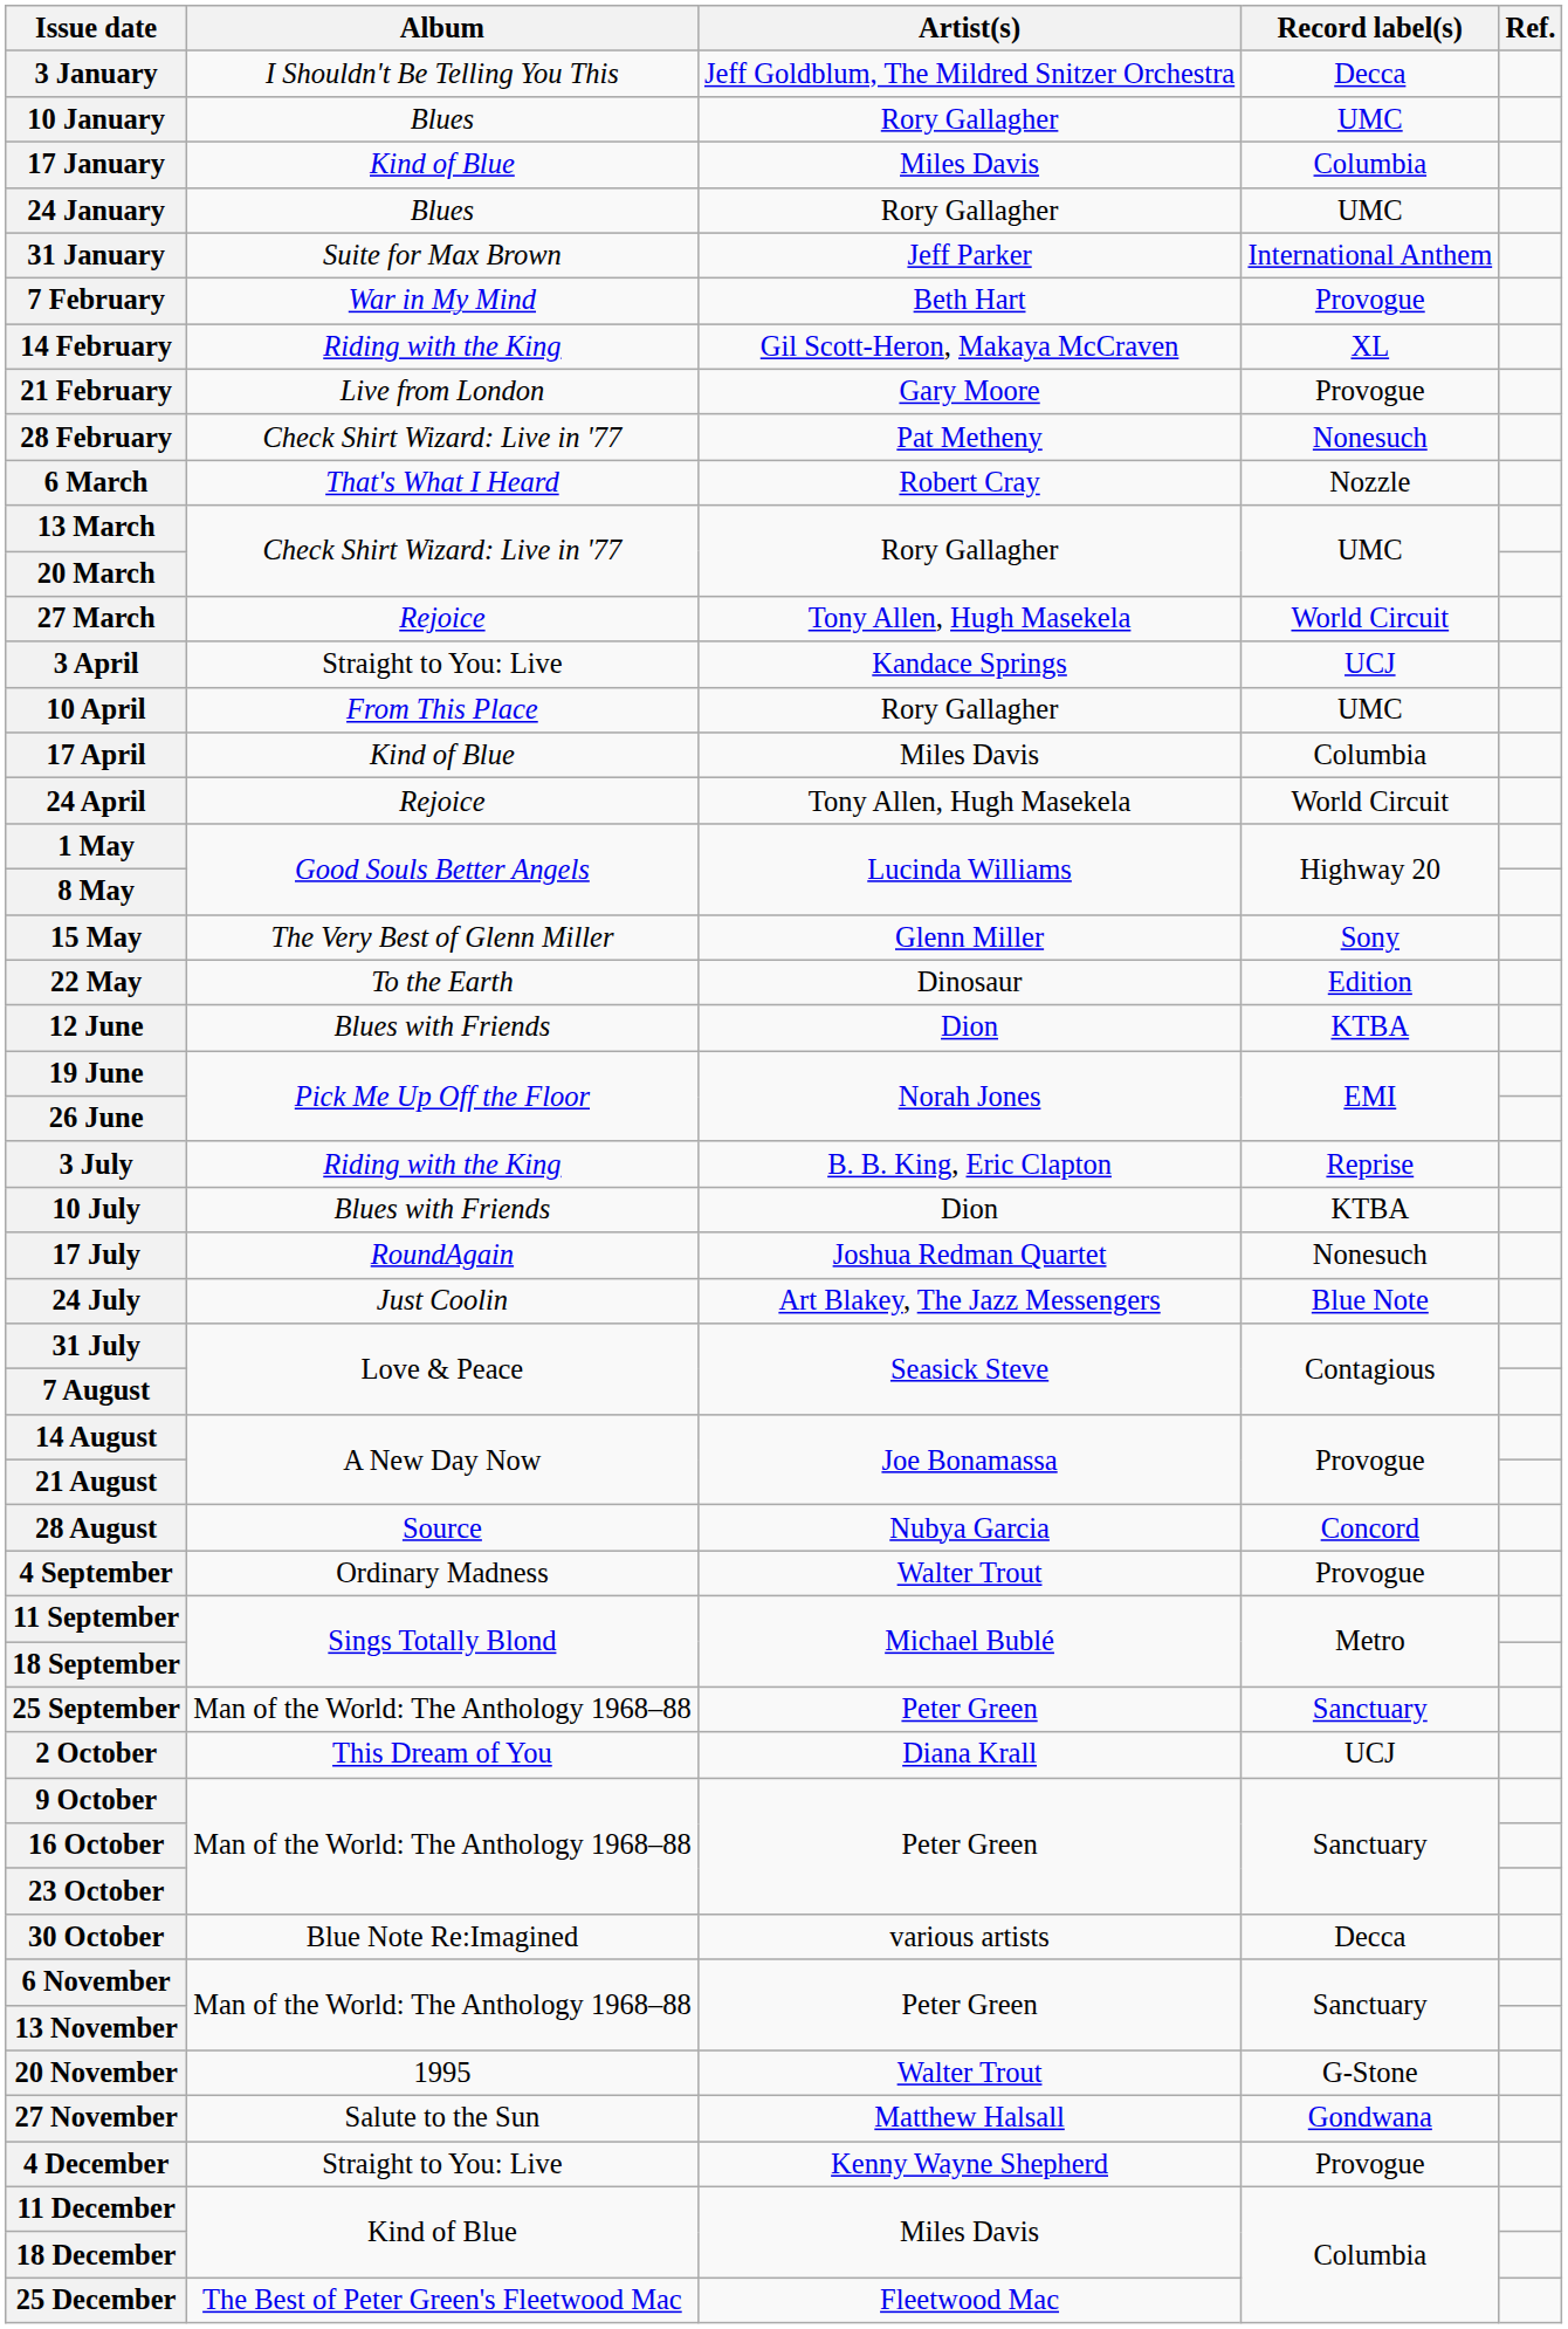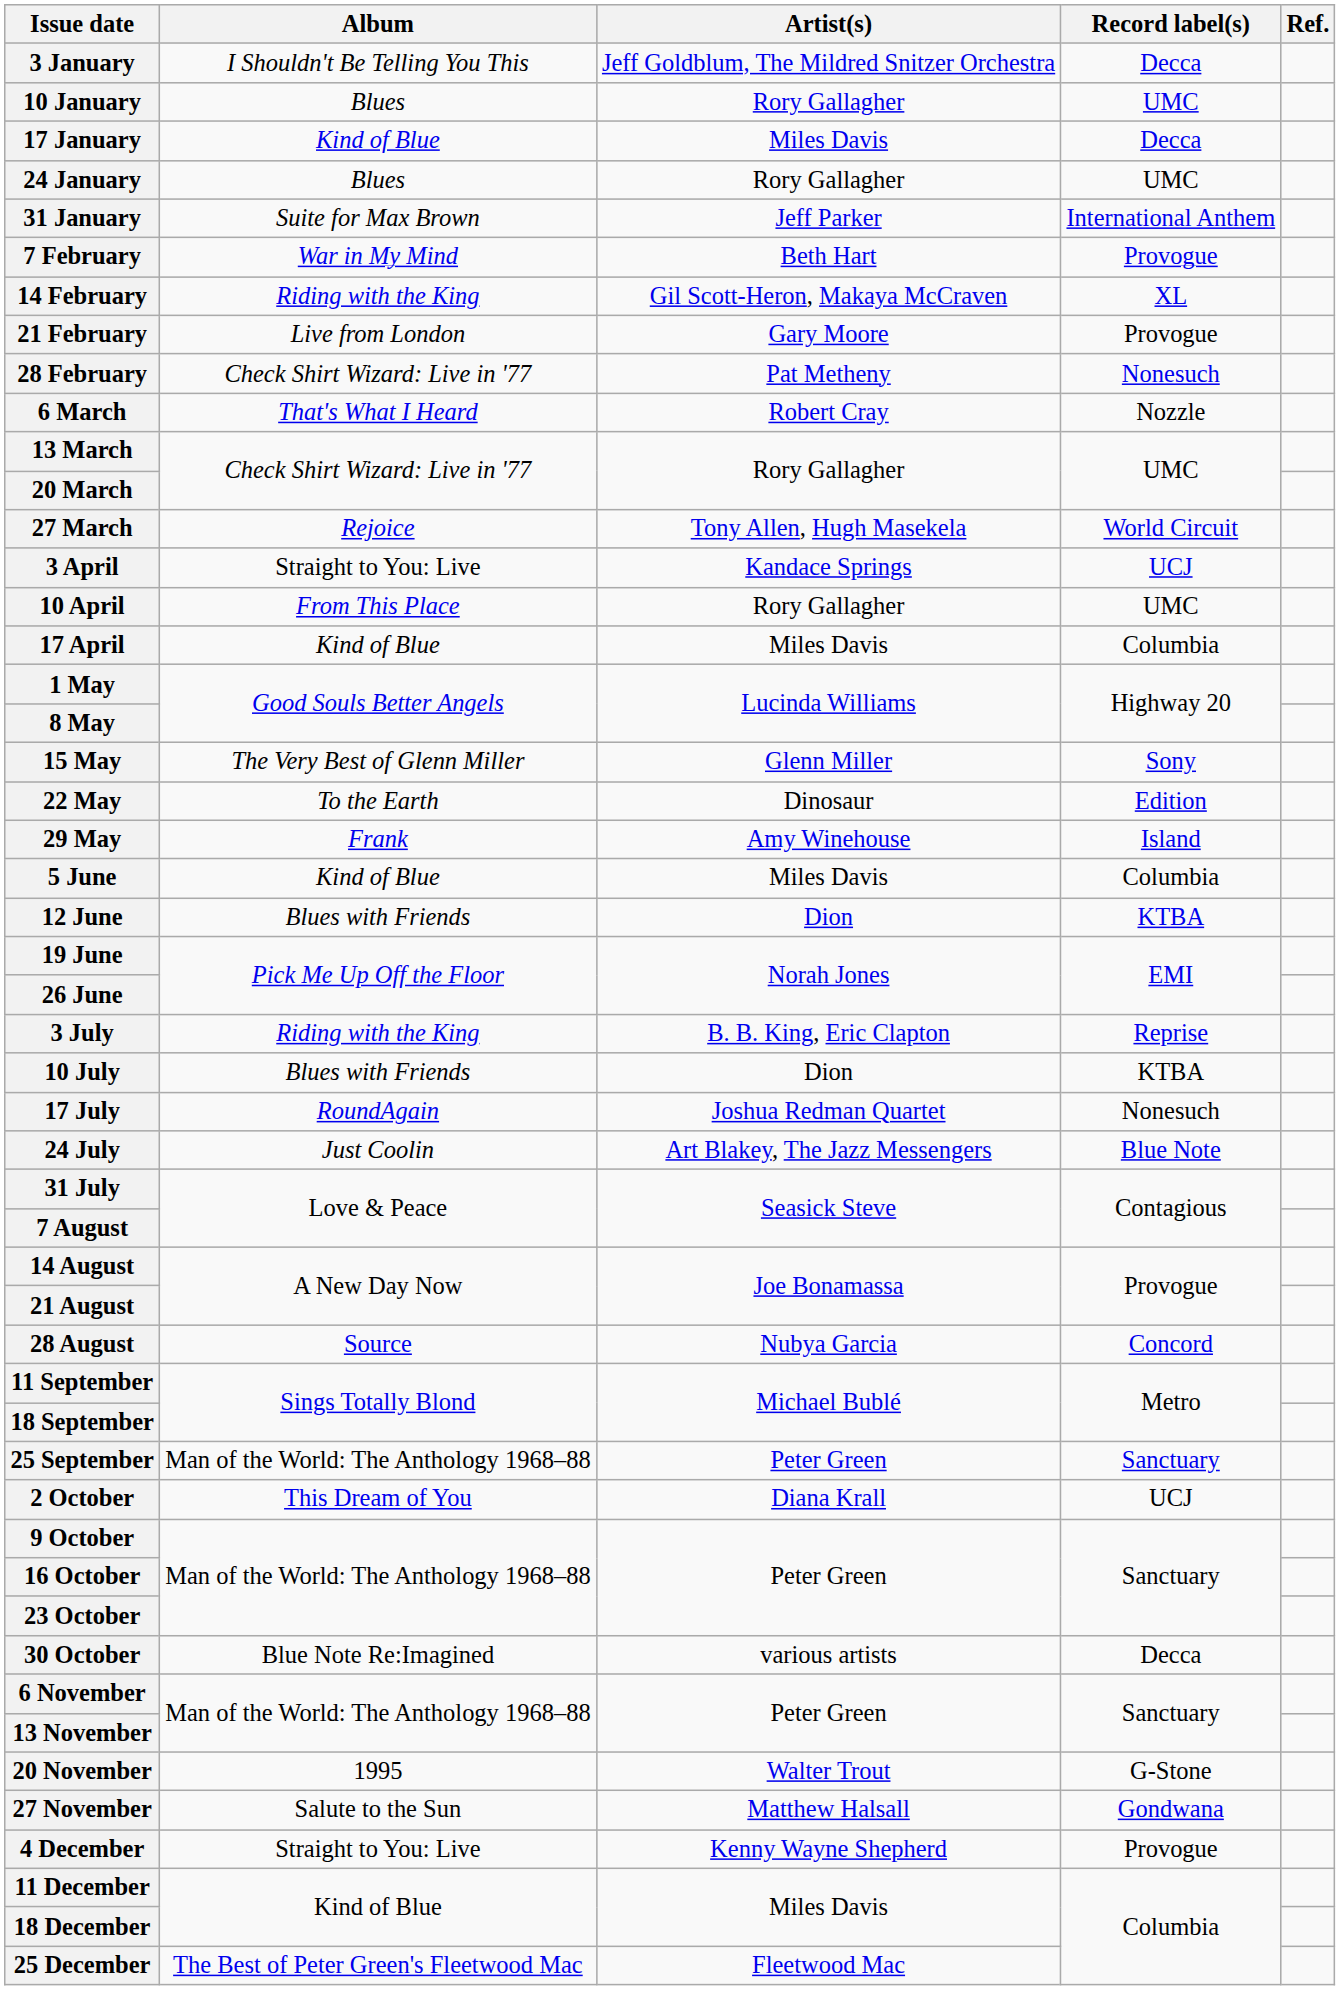17 January | Record label(s): Columbia -> Decca
- row: 24 April | Rejoice | Tony Allen, Hugh Masekela | World Circuit
+ row: 29 May | Frank | Amy Winehouse | Island
+ row: 5 June | Kind of Blue | Miles Davis | Columbia
- row: 4 September | Ordinary Madness | Walter Trout | Provogue
